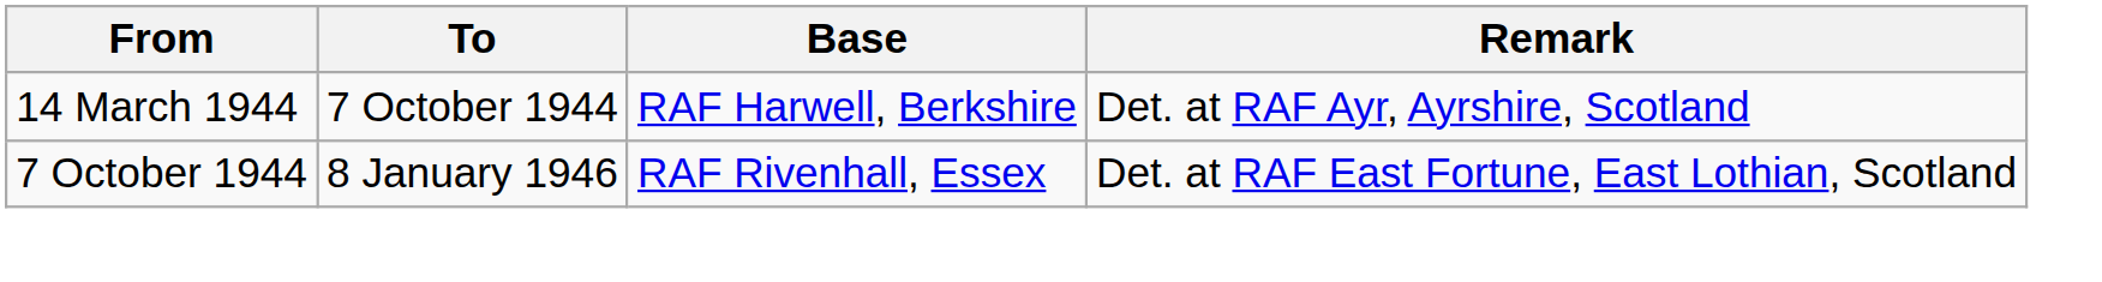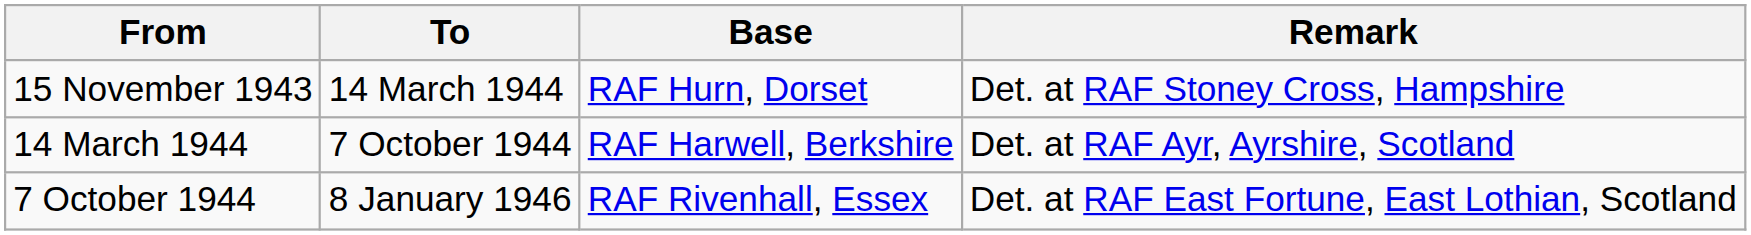+ row: 15 November 1943 | 14 March 1944 | RAF Hurn, Dorset | Det. at RAF Stoney Cross, Hampshire
